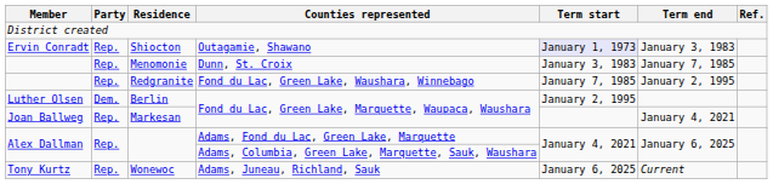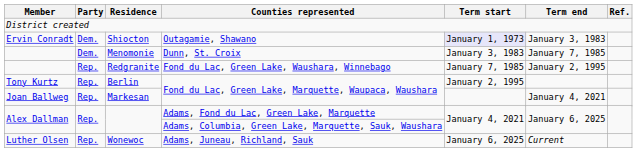Shiocton | Party: Rep. -> Dem.
Menomonie | Party: Rep. -> Dem.
Berlin | Member: Luther Olsen -> Tony Kurtz
Berlin | Party: Dem. -> Rep.
Wonewoc | Member: Tony Kurtz -> Luther Olsen
